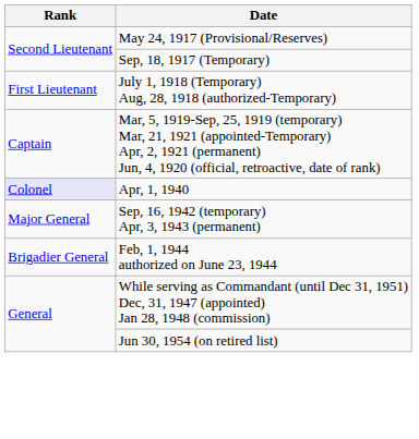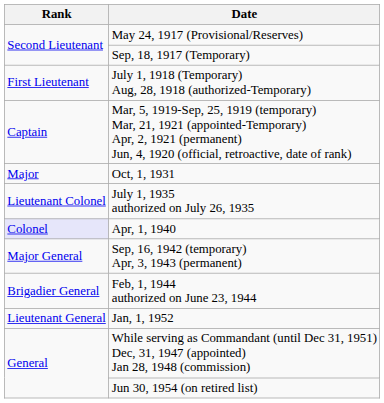+ row: Major | Oct, 1, 1931
+ row: Lieutenant Colonel | July 1, 1935 authorized on July 26, 1935
+ row: Lieutenant General | Jan, 1, 1952
